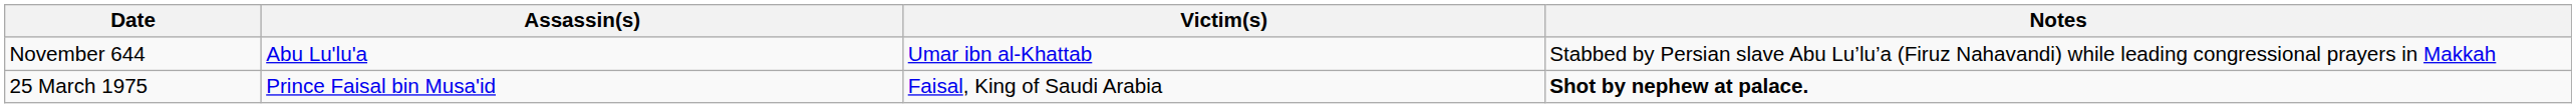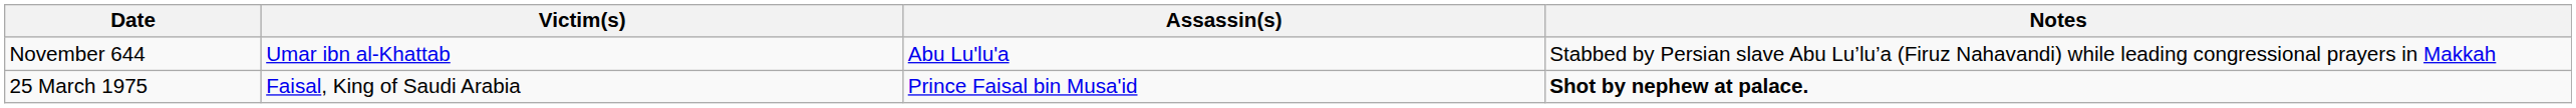columns swapped: Victim(s) <-> Assassin(s)
